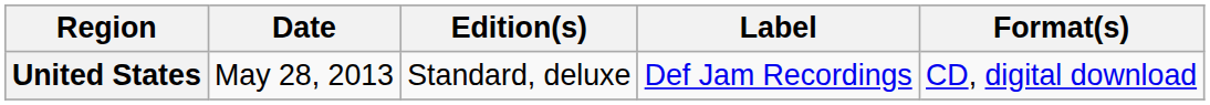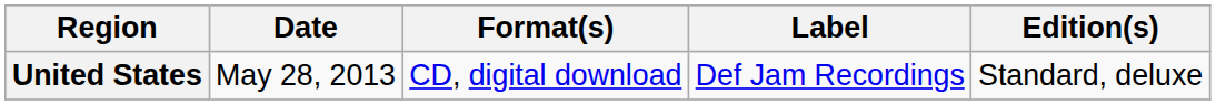columns swapped: Format(s) <-> Edition(s)
